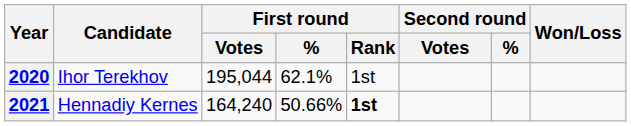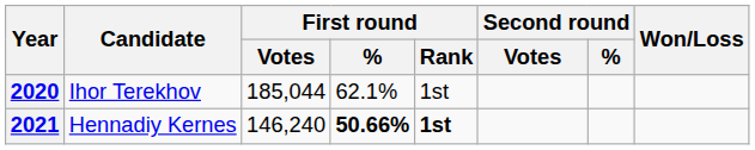2020 | First round / Votes: 195,044 -> 185,044
2021 | First round / Votes: 164,240 -> 146,240
2021 | First round / %: normal -> bold
